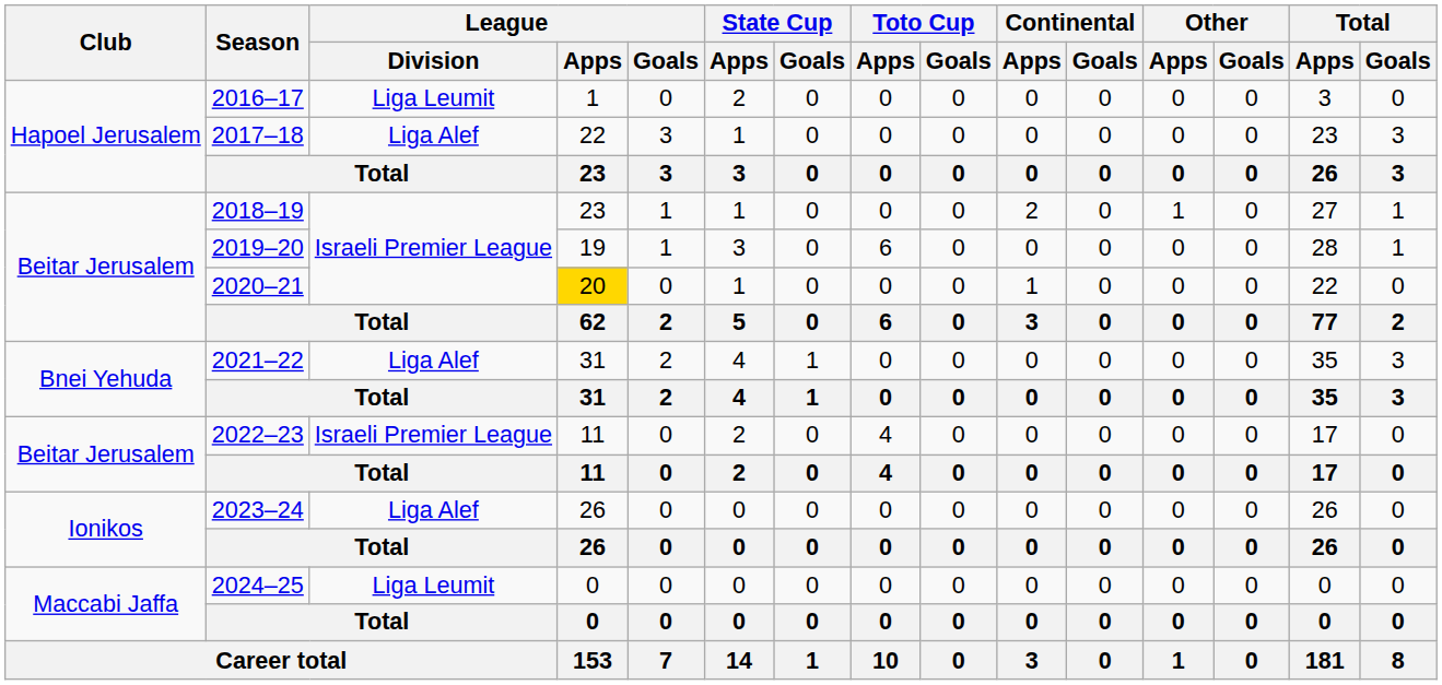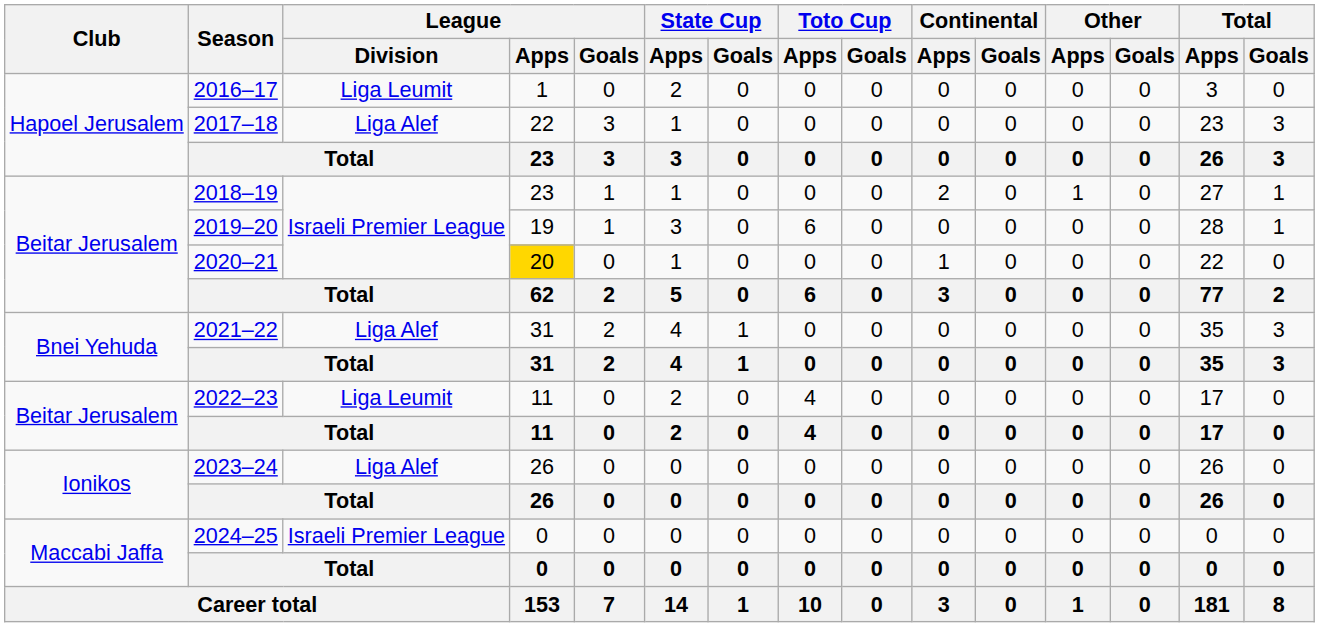2022–23 | League / Division: Israeli Premier League -> Liga Leumit
2024–25 | League / Division: Liga Leumit -> Israeli Premier League
